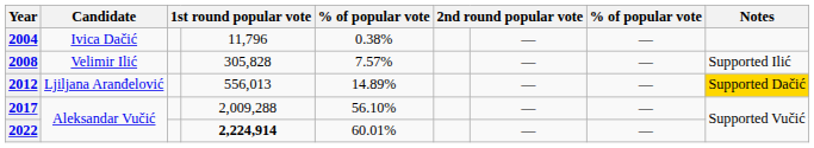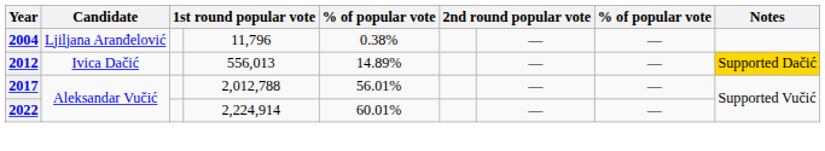2004 | Candidate: Ivica Dačić -> Ljiljana Aranđelović
- row: 2008 | Velimir Ilić | 305,828 | 7.57% | — | — | Supported Ilić
2012 | Candidate: Ljiljana Aranđelović -> Ivica Dačić
2017 | column 4: 2,009,288 -> 2,012,788
2017 | column 5: 56.10% -> 56.01%
2022 | column 4: bold -> normal
